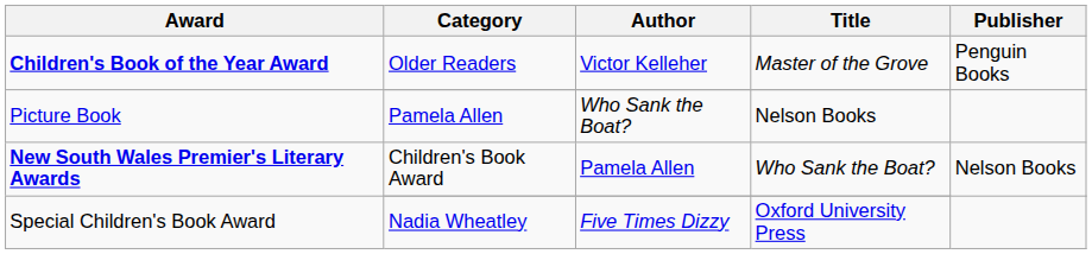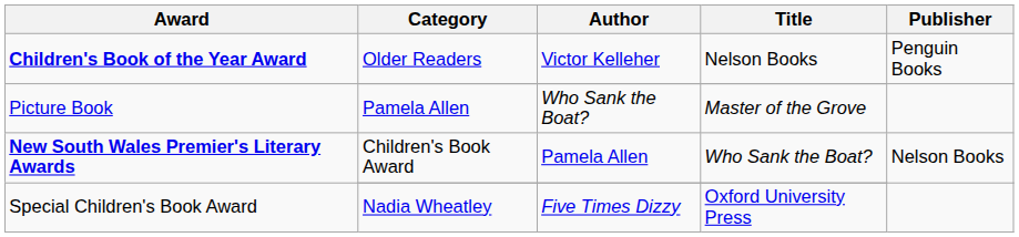Children's Book of the Year Award / Older Readers | Title: Master of the Grove -> Nelson Books
Picture Book | Title: Nelson Books -> Master of the Grove
